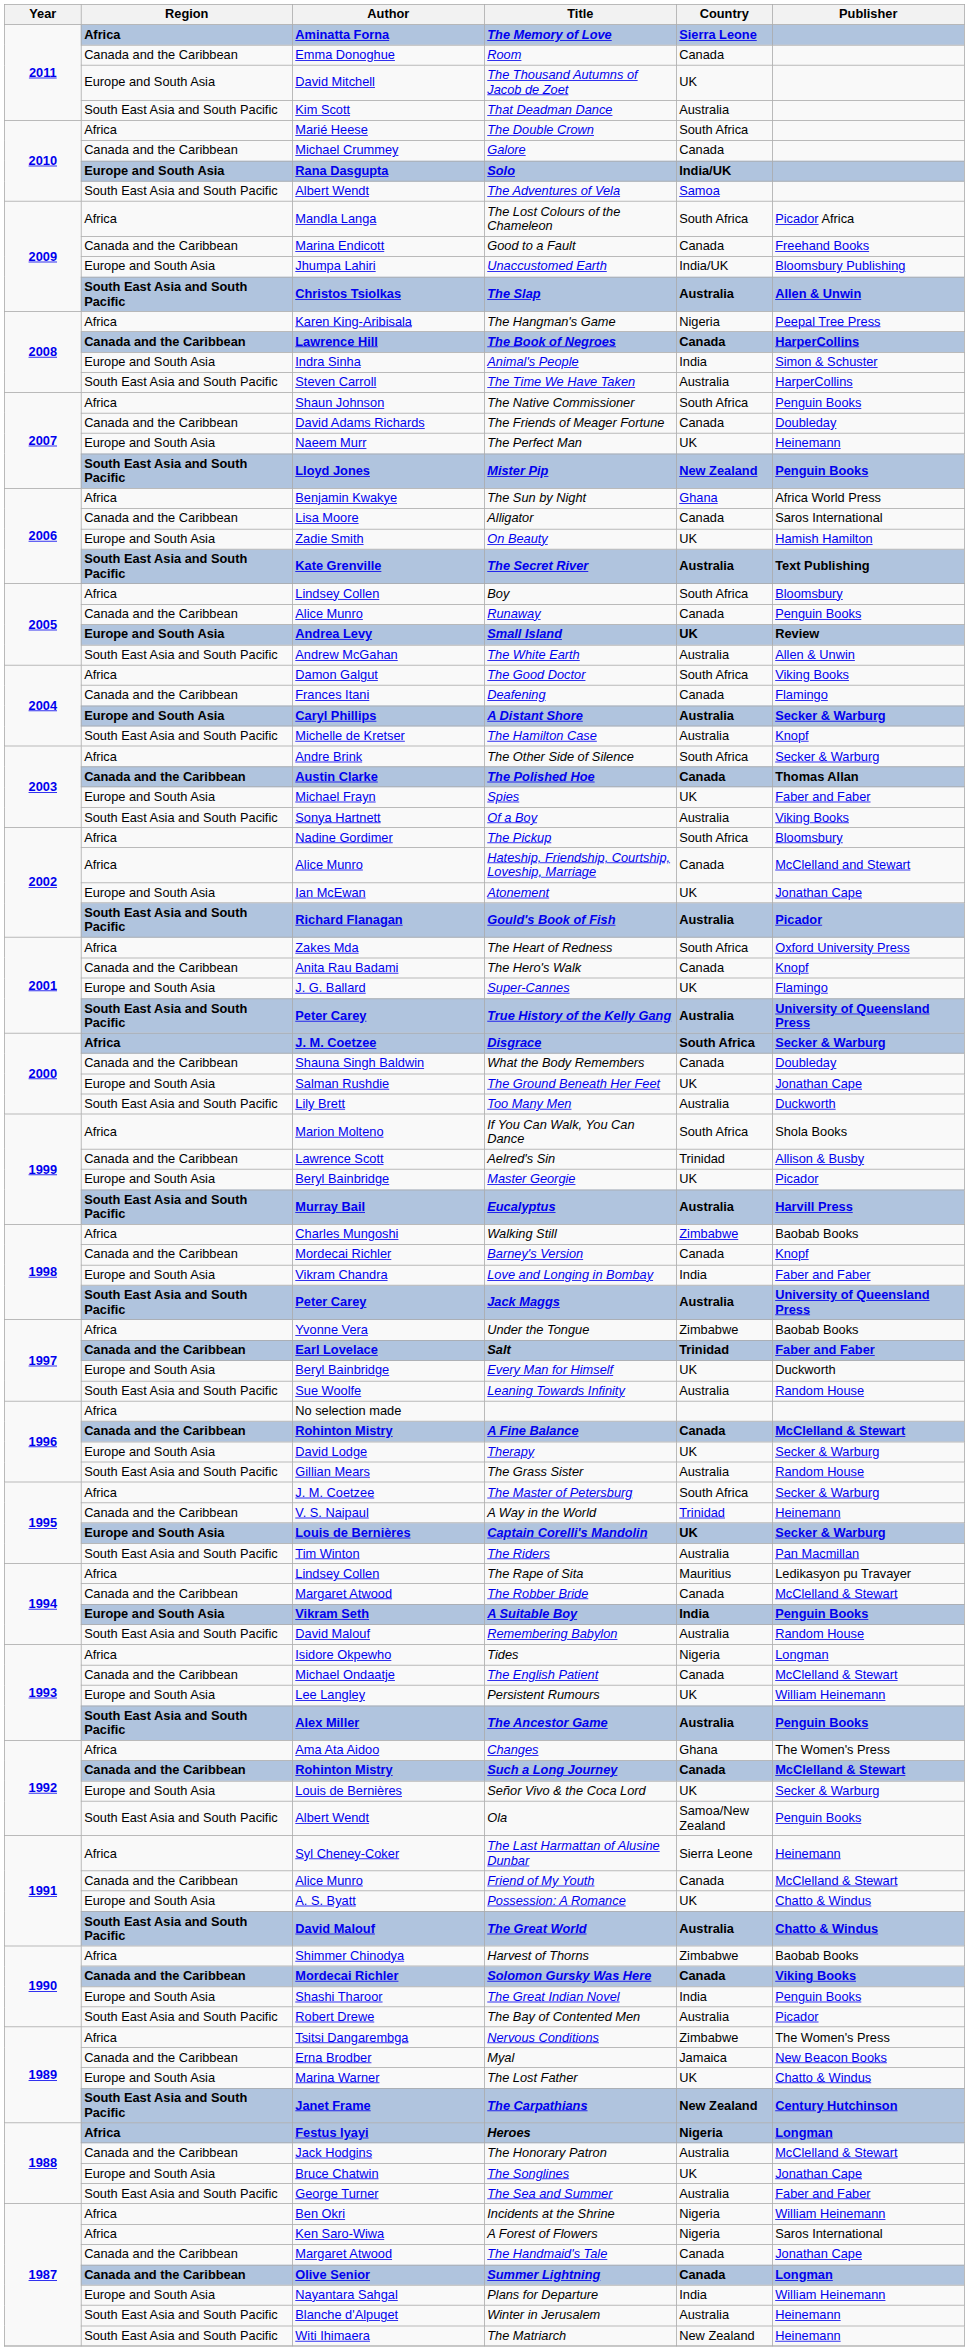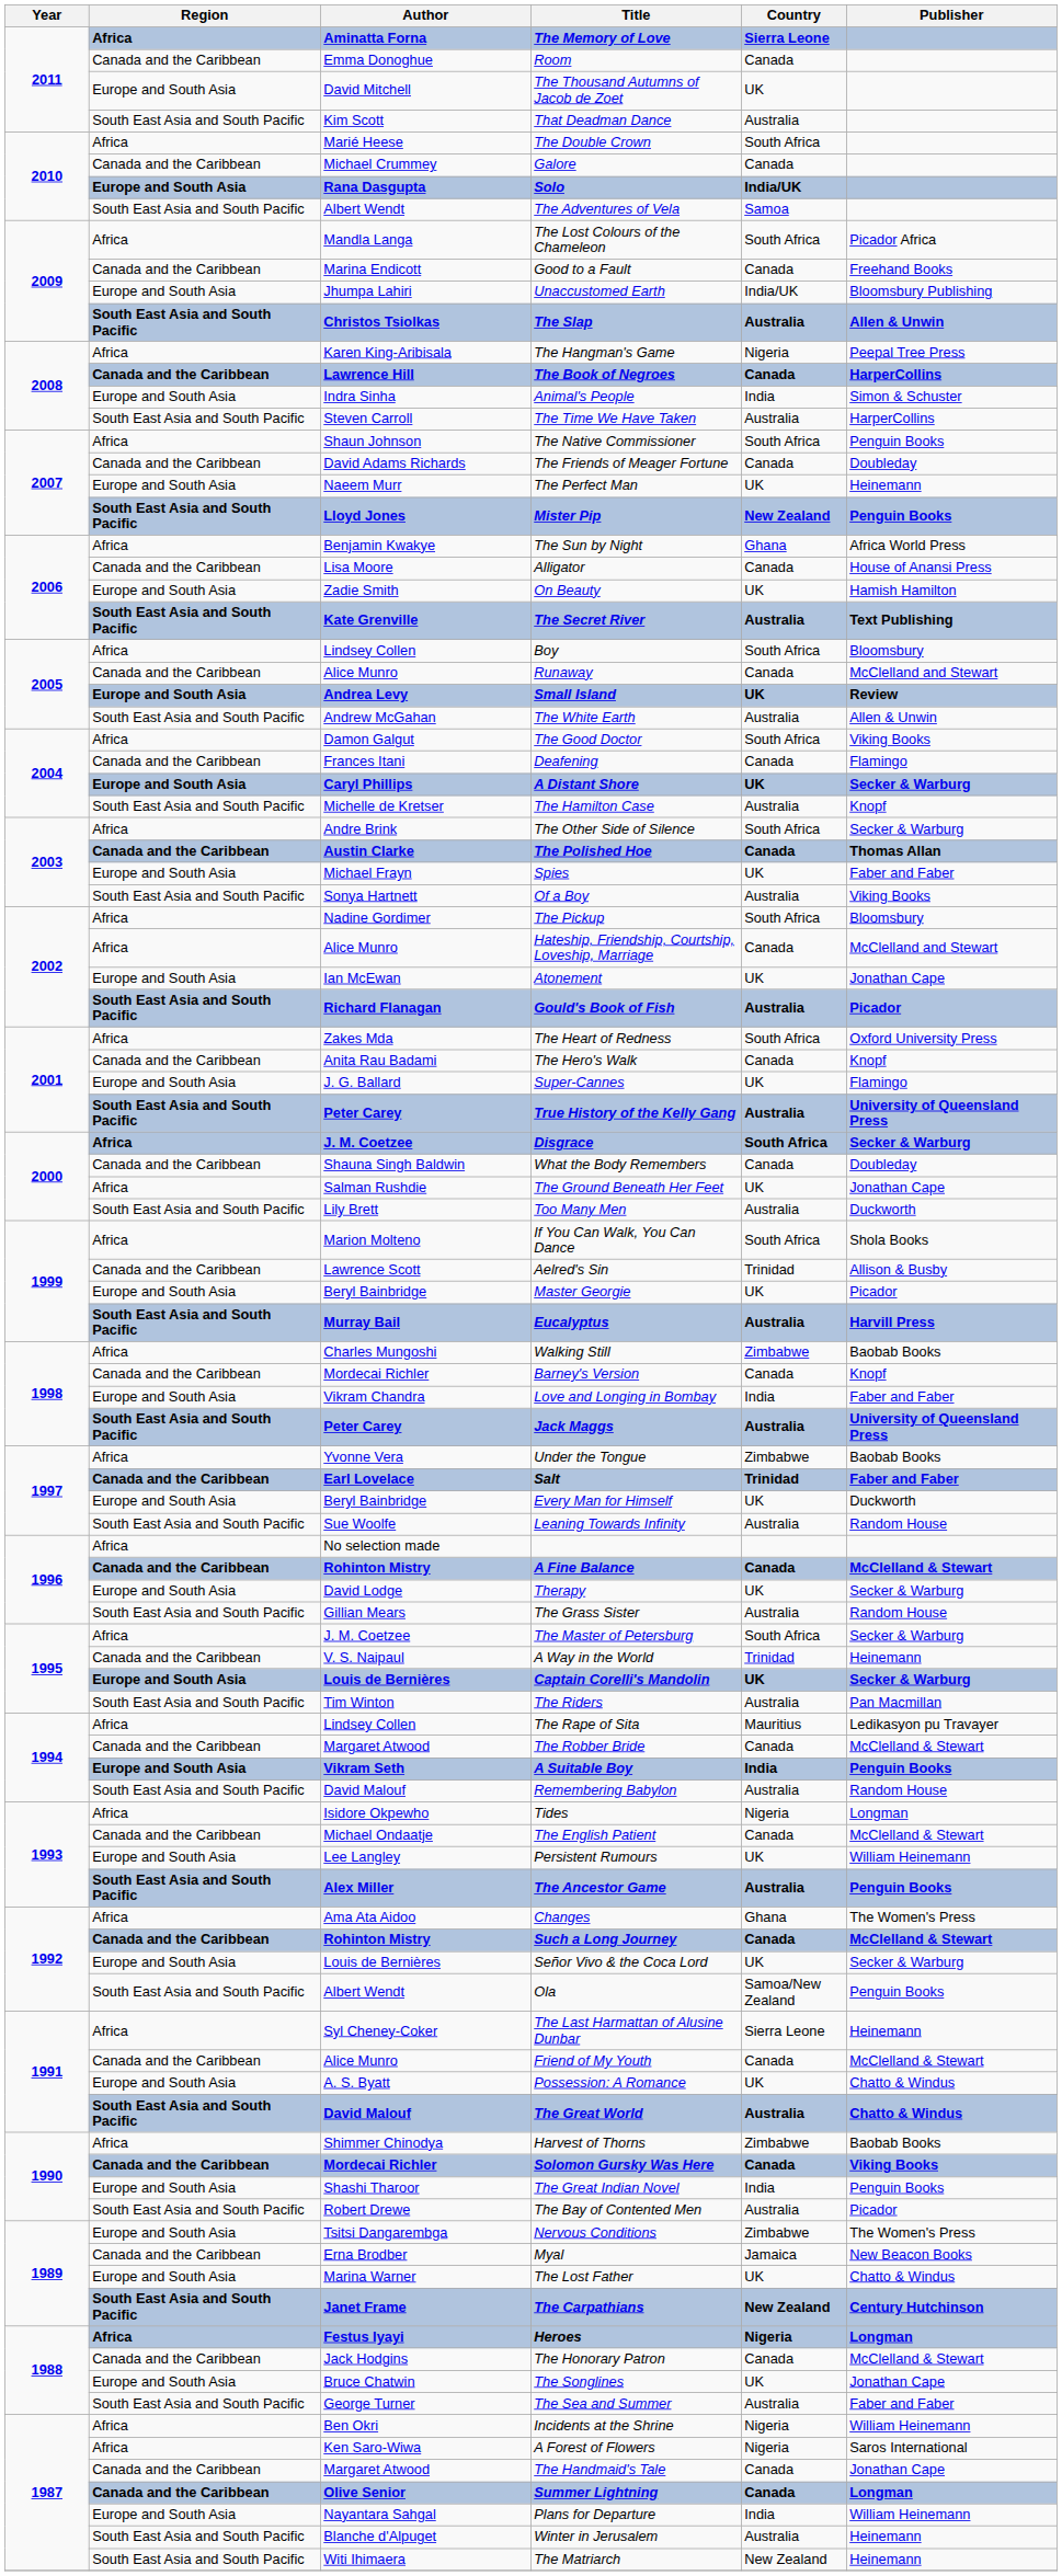Alligator | Publisher: Saros International -> House of Anansi Press
Runaway | Publisher: Penguin Books -> McClelland and Stewart
A Distant Shore | Country: Australia -> UK
The Ground Beneath Her Feet | Region: Europe and South Asia -> Africa
Nervous Conditions | Region: Africa -> Europe and South Asia
The Honorary Patron | Country: Australia -> Canada
